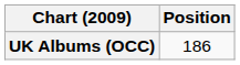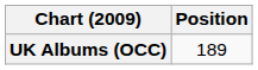UK Albums (OCC) | Position: 186 -> 189
